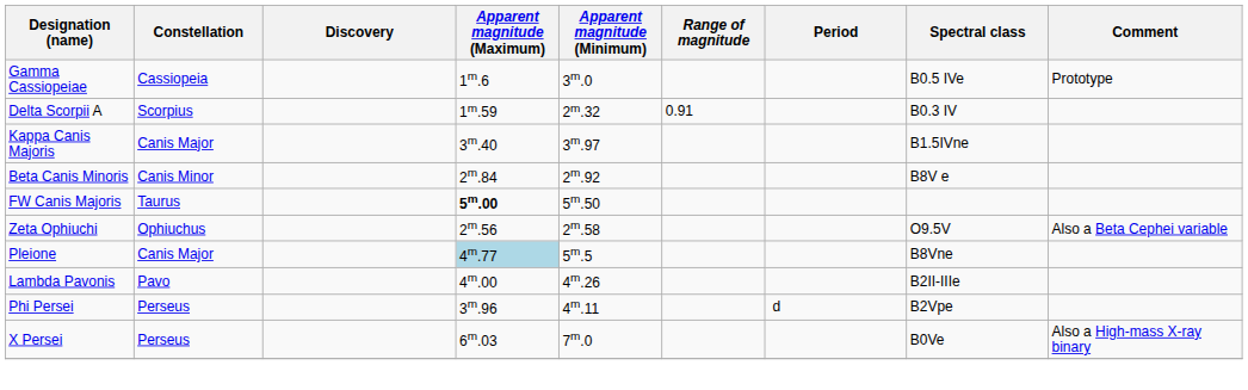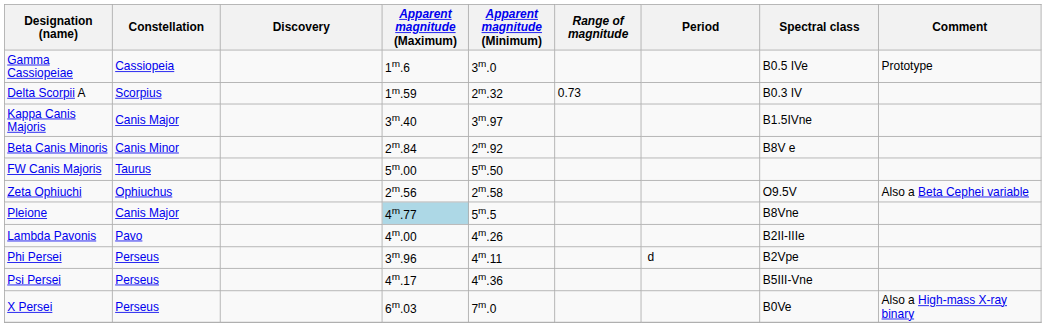Delta Scorpii A | Range of magnitude: 0.91 -> 0.73
FW Canis Majoris | Apparent magnitude (Maximum): bold -> normal
+ row: Psi Persei | Perseus | 4m.17 | 4m.36 | B5III-Vne
